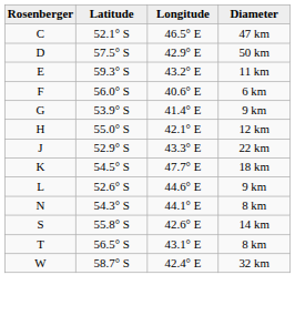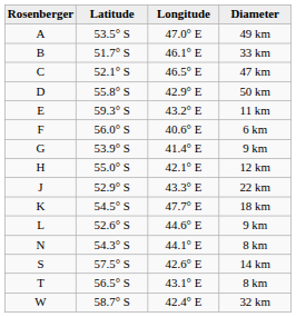+ row: A | 53.5° S | 47.0° E | 49 km
+ row: B | 51.7° S | 46.1° E | 33 km
D | Latitude: 57.5° S -> 55.8° S
S | Latitude: 55.8° S -> 57.5° S
